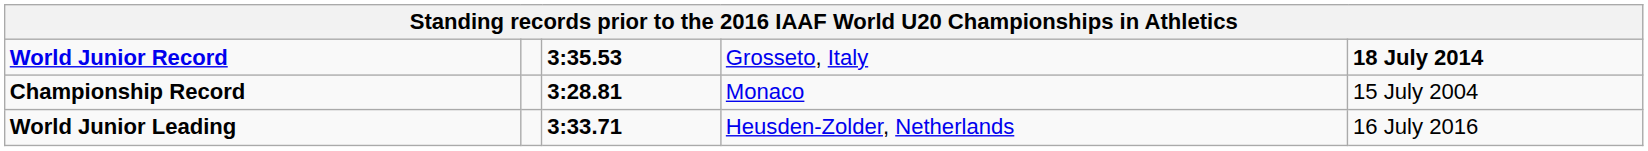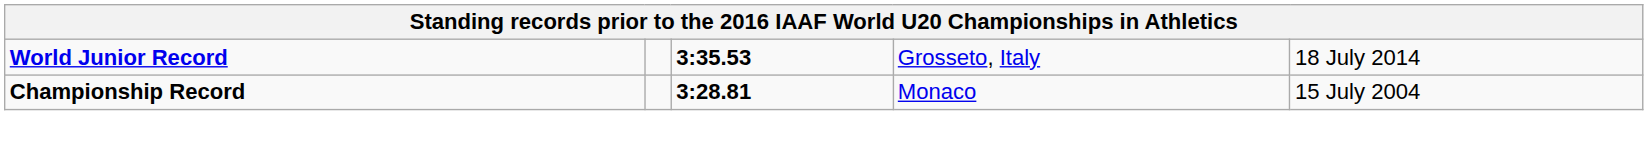World Junior Record | column 5: bold -> normal
- row: World Junior Leading | 3:33.71 | Heusden-Zolder, Netherlands | 16 July 2016
